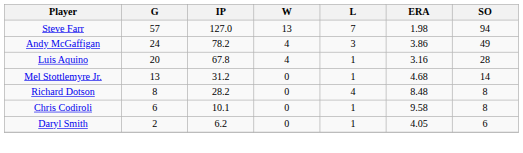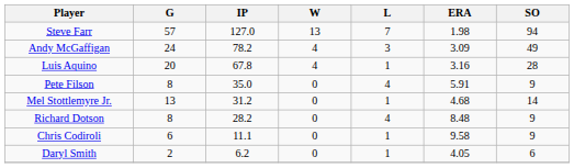Andy McGaffigan | ERA: 3.86 -> 3.09
+ row: Pete Filson | 8 | 35.0 | 0 | 4 | 5.91 | 9
Richard Dotson | SO: 8 -> 9
Chris Codiroli | IP: 10.1 -> 11.1
Chris Codiroli | SO: 8 -> 9
